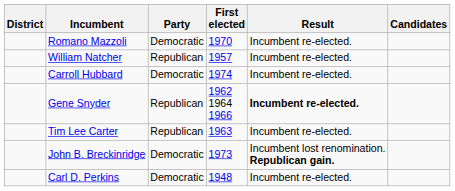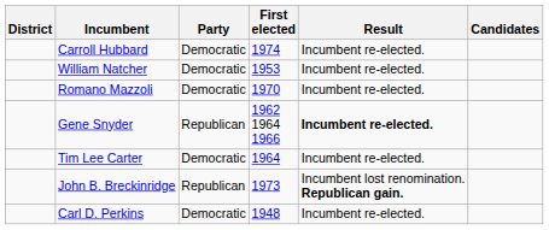rows swapped: Carroll Hubbard <-> Romano Mazzoli
William Natcher | Party: Republican -> Democratic
William Natcher | First elected: 1957 -> 1953
Tim Lee Carter | Party: Republican -> Democratic
Tim Lee Carter | First elected: 1963 -> 1964
John B. Breckinridge | Party: Democratic -> Republican
